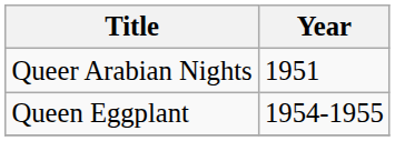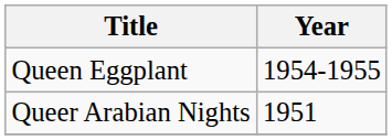rows swapped: Queen Eggplant <-> Queer Arabian Nights
